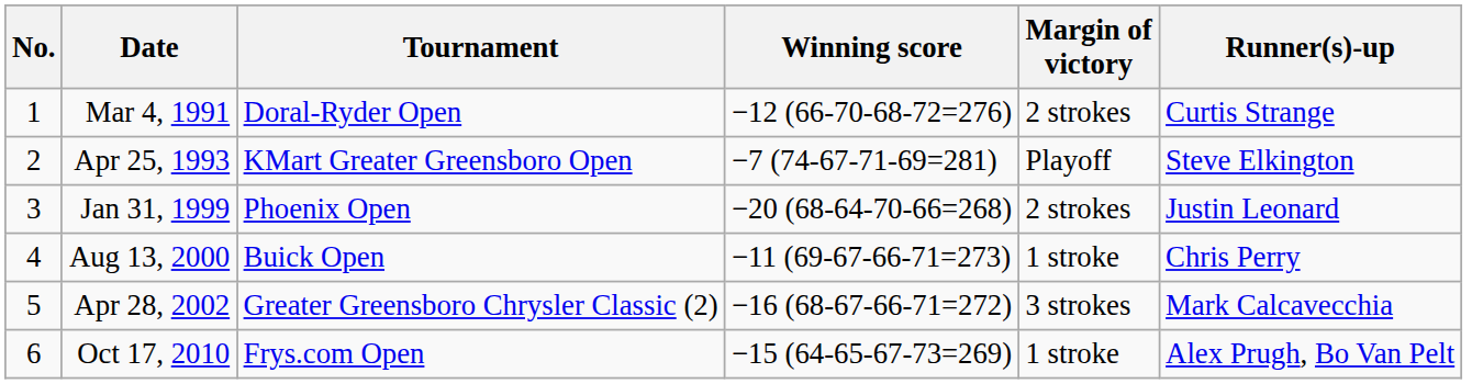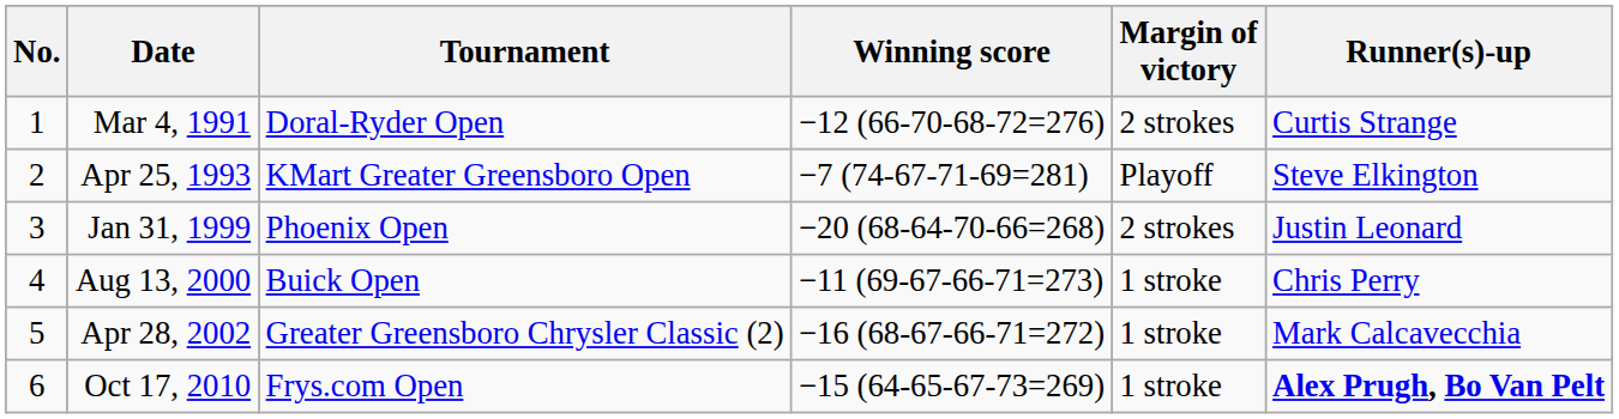Apr 28, 2002 | Margin of victory: 3 strokes -> 1 stroke
Oct 17, 2010 | Runner(s)-up: normal -> bold
